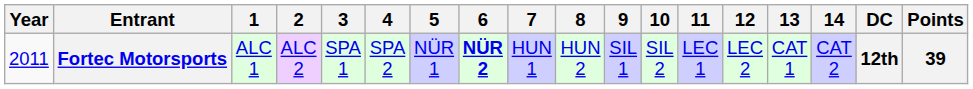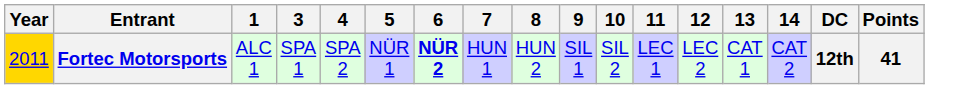- column: 2 | ALC 2
Fortec Motorsports | Year: no background -> gold background
Fortec Motorsports | Points: 39 -> 41
